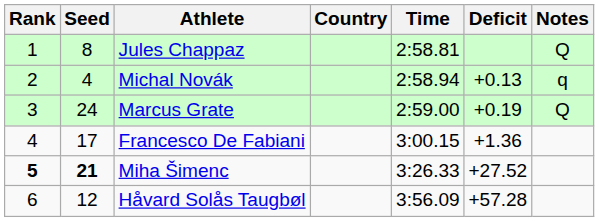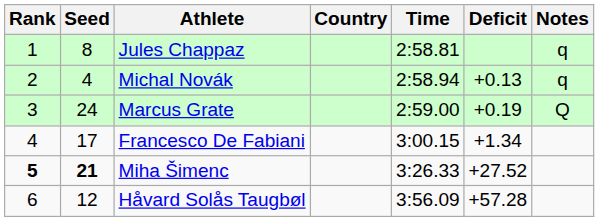Jules Chappaz | Notes: Q -> q
Francesco De Fabiani | Deficit: +1.36 -> +1.34
